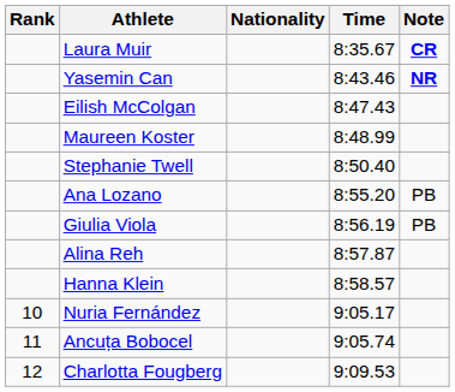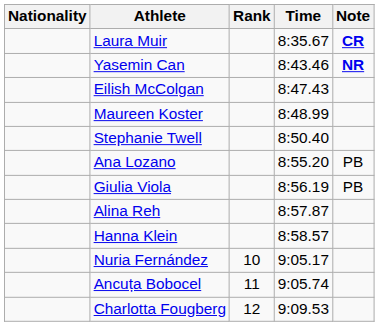columns swapped: Rank <-> Nationality
